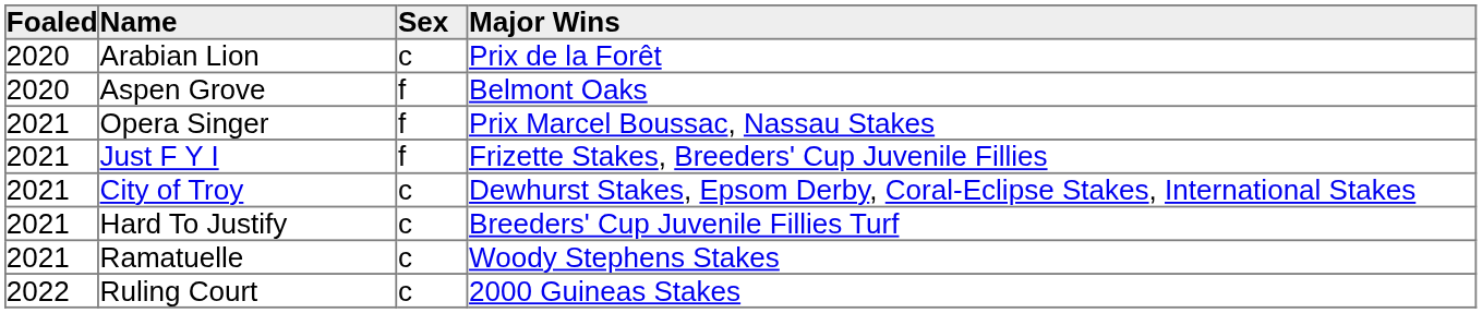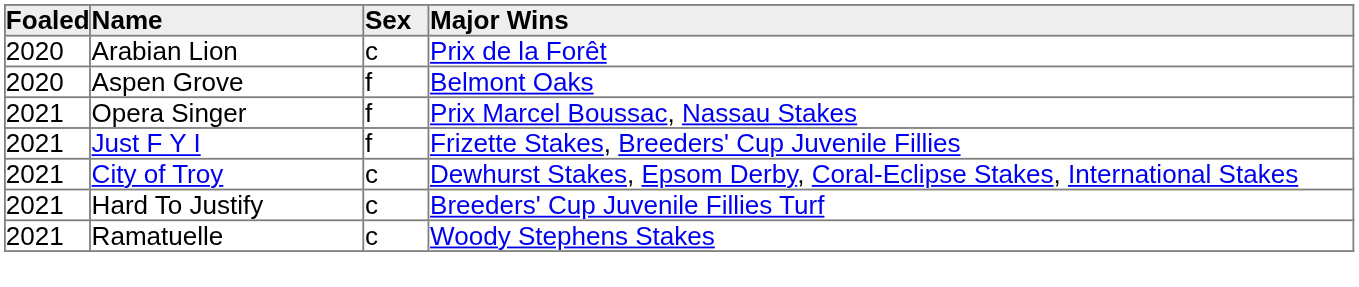- row: 2022 | Ruling Court | c | 2000 Guineas Stakes
